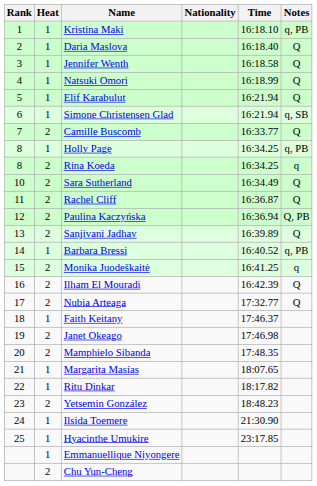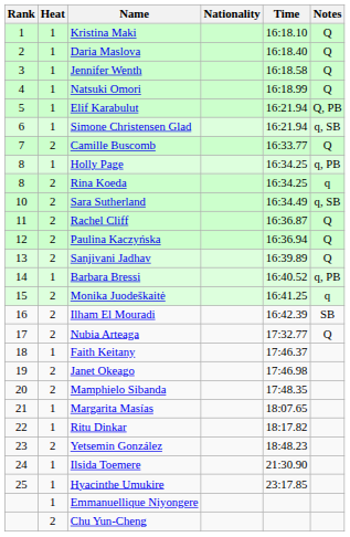Kristina Maki | Notes: q, PB -> Q
Elif Karabulut | Notes: Q -> Q, PB
Sara Sutherland | Notes: Q -> q, SB
Paulina Kaczyńska | Notes: Q, PB -> Q
Ilham El Mouradi | Notes: Q -> SB
